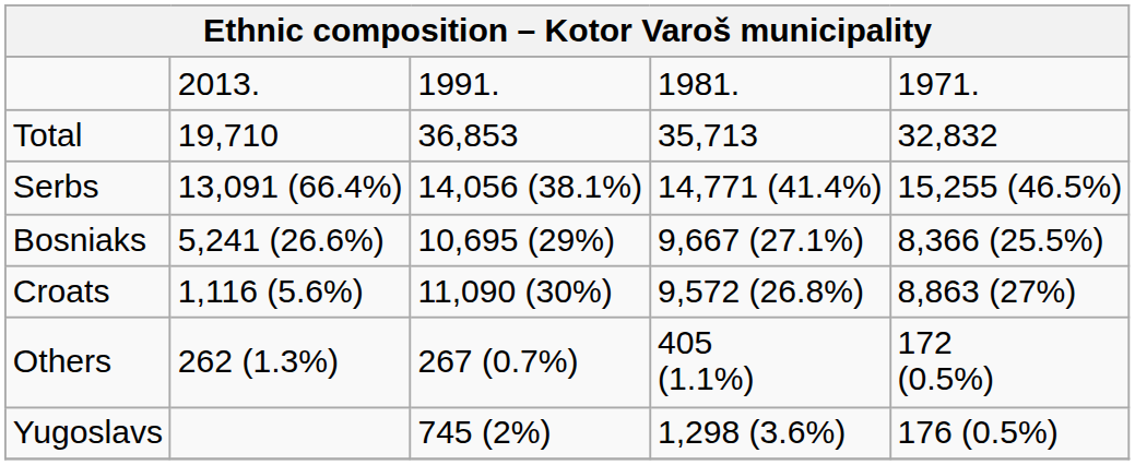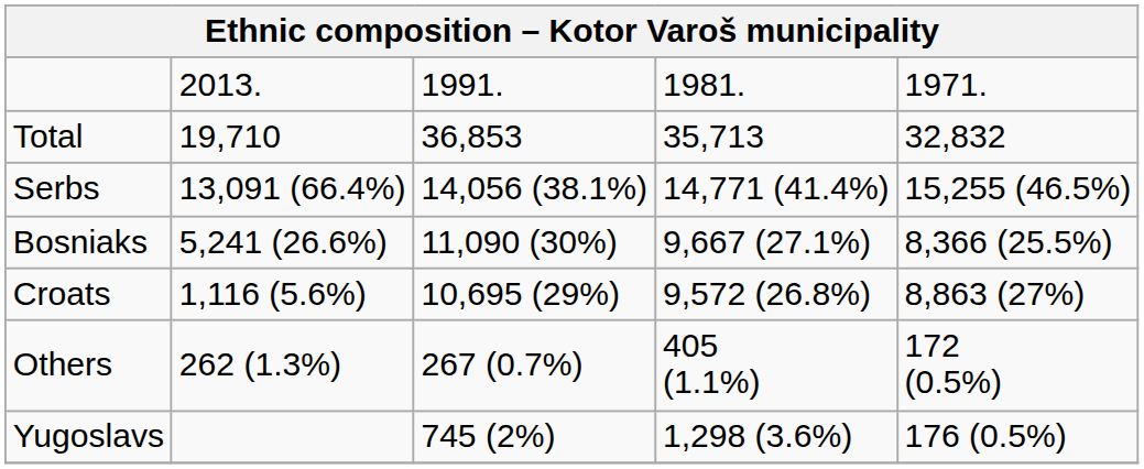Bosniaks | column 3: 10,695 (29%) -> 11,090 (30%)
Croats | column 3: 11,090 (30%) -> 10,695 (29%)
